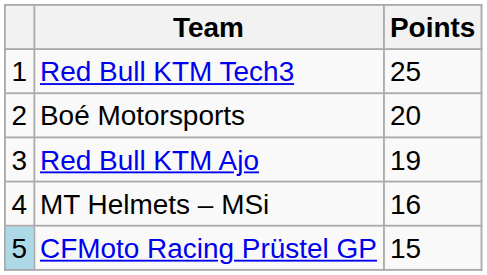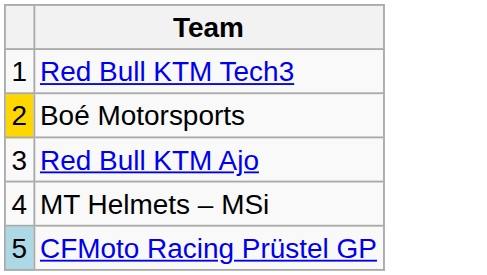- column: Points | 25 | 20 | 19 | 16 | 15
Boé Motorsports | column 1: no background -> gold background
